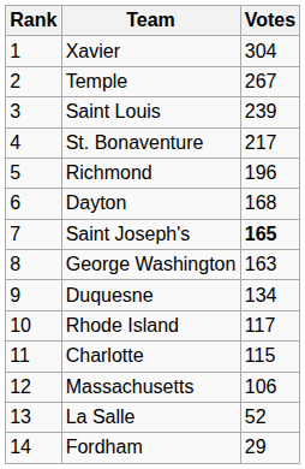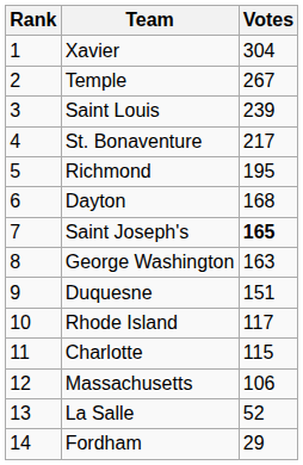Richmond | Votes: 196 -> 195
Duquesne | Votes: 134 -> 151
